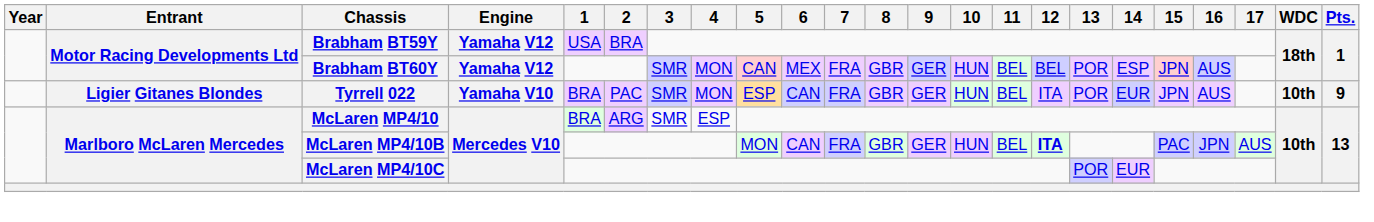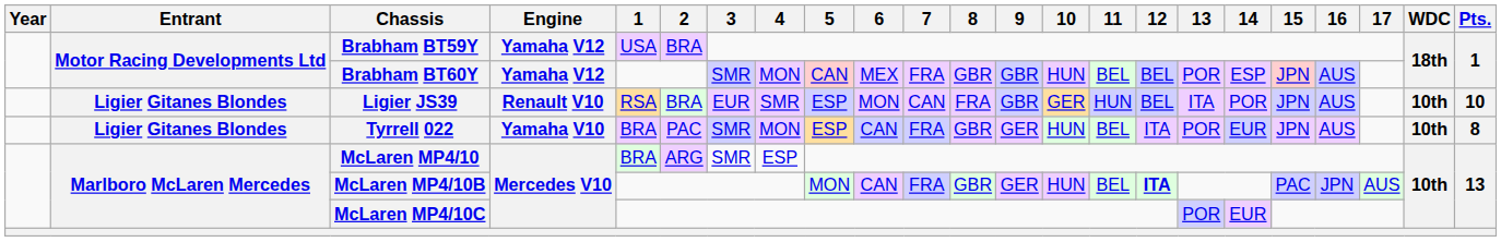Brabham BT60Y | 9: GER -> GBR
+ row: Ligier Gitanes Blondes | Ligier JS39 | Renault V10 | RSA | BRA | EUR | SMR | ESP | MON | CAN | FRA | GBR | GER | HUN | BEL | ITA | POR | JPN | AUS | 10th | 10
Tyrrell 022 | Pts.: 9 -> 8
